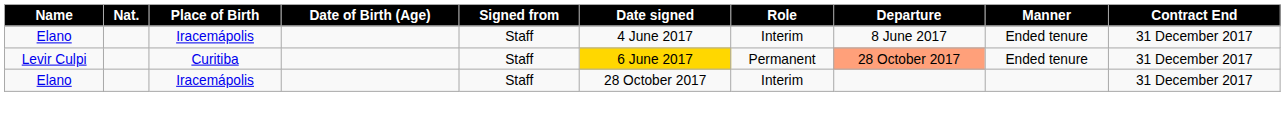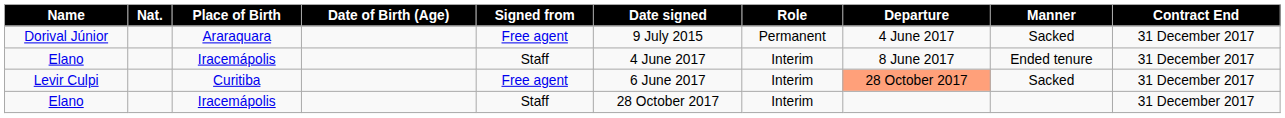+ row: Dorival Júnior | Araraquara | Free agent | 9 July 2015 | Permanent | 4 June 2017 | Sacked | 31 December 2017
Levir Culpi | Signed from: Staff -> Free agent
Levir Culpi | Date signed: gold background -> no background
Levir Culpi | Role: Permanent -> Interim
Levir Culpi | Manner: Ended tenure -> Sacked
